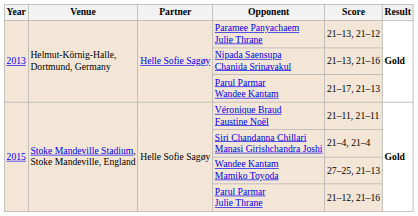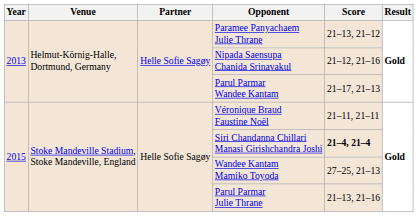Nipada Saensupa Chanida Srinavakul | Score: 21–13, 21–16 -> 21–12, 21–16
Siri Chandanna Chillari Manasi Girishchandra Joshi | Score: normal -> bold
Parul Parmar Julie Thrane | Score: 21–12, 21–16 -> 21–13, 21–16
